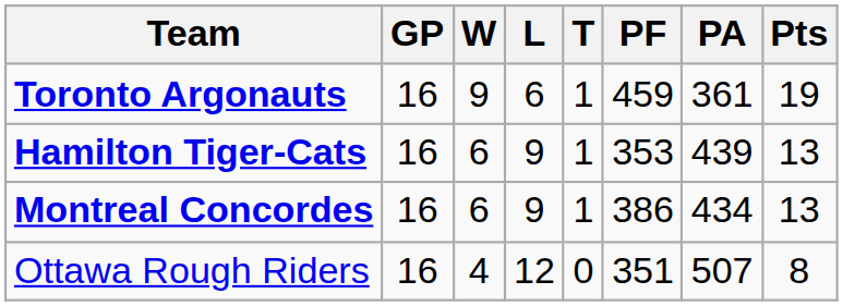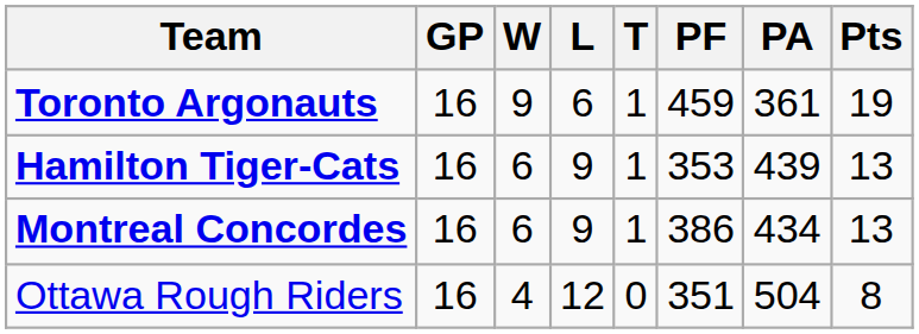Ottawa Rough Riders | PA: 507 -> 504
